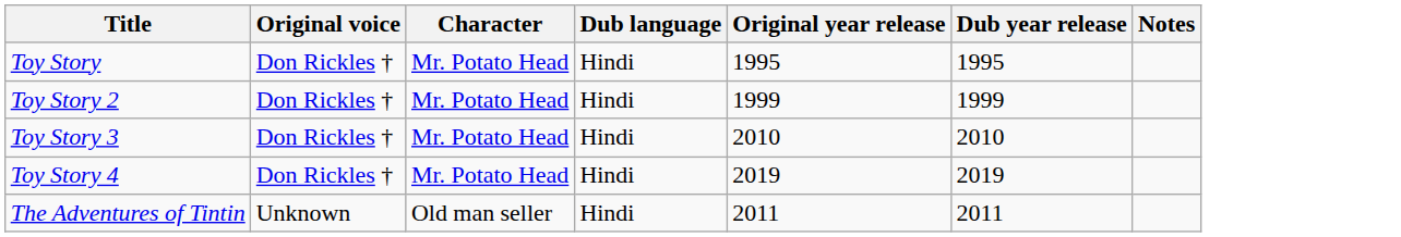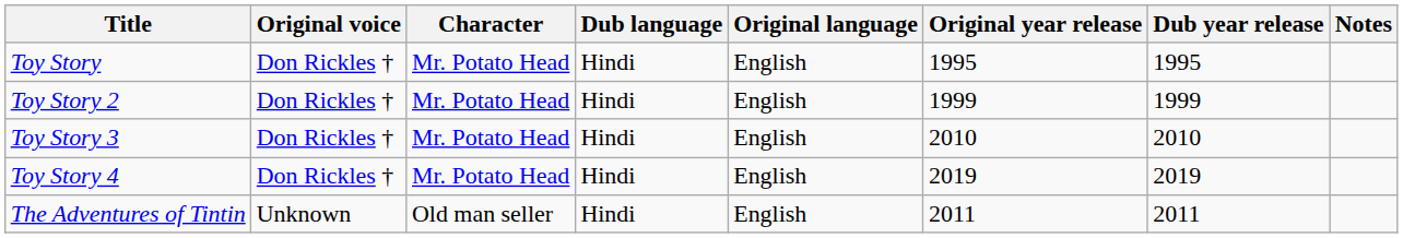+ column: Original language | English | English | English | English | English
